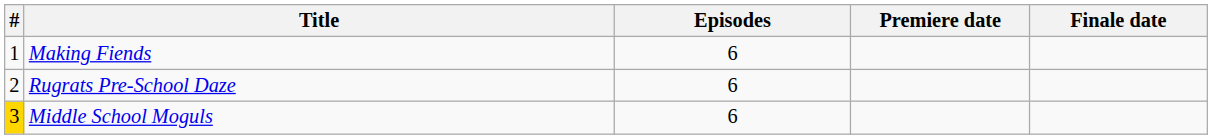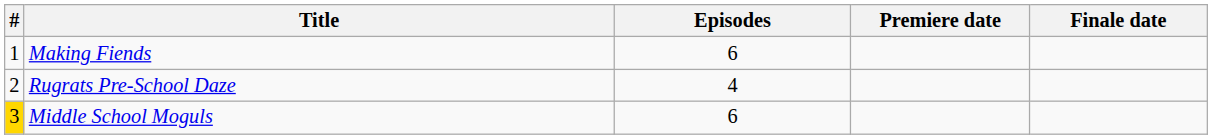Rugrats Pre-School Daze | Episodes: 6 -> 4
